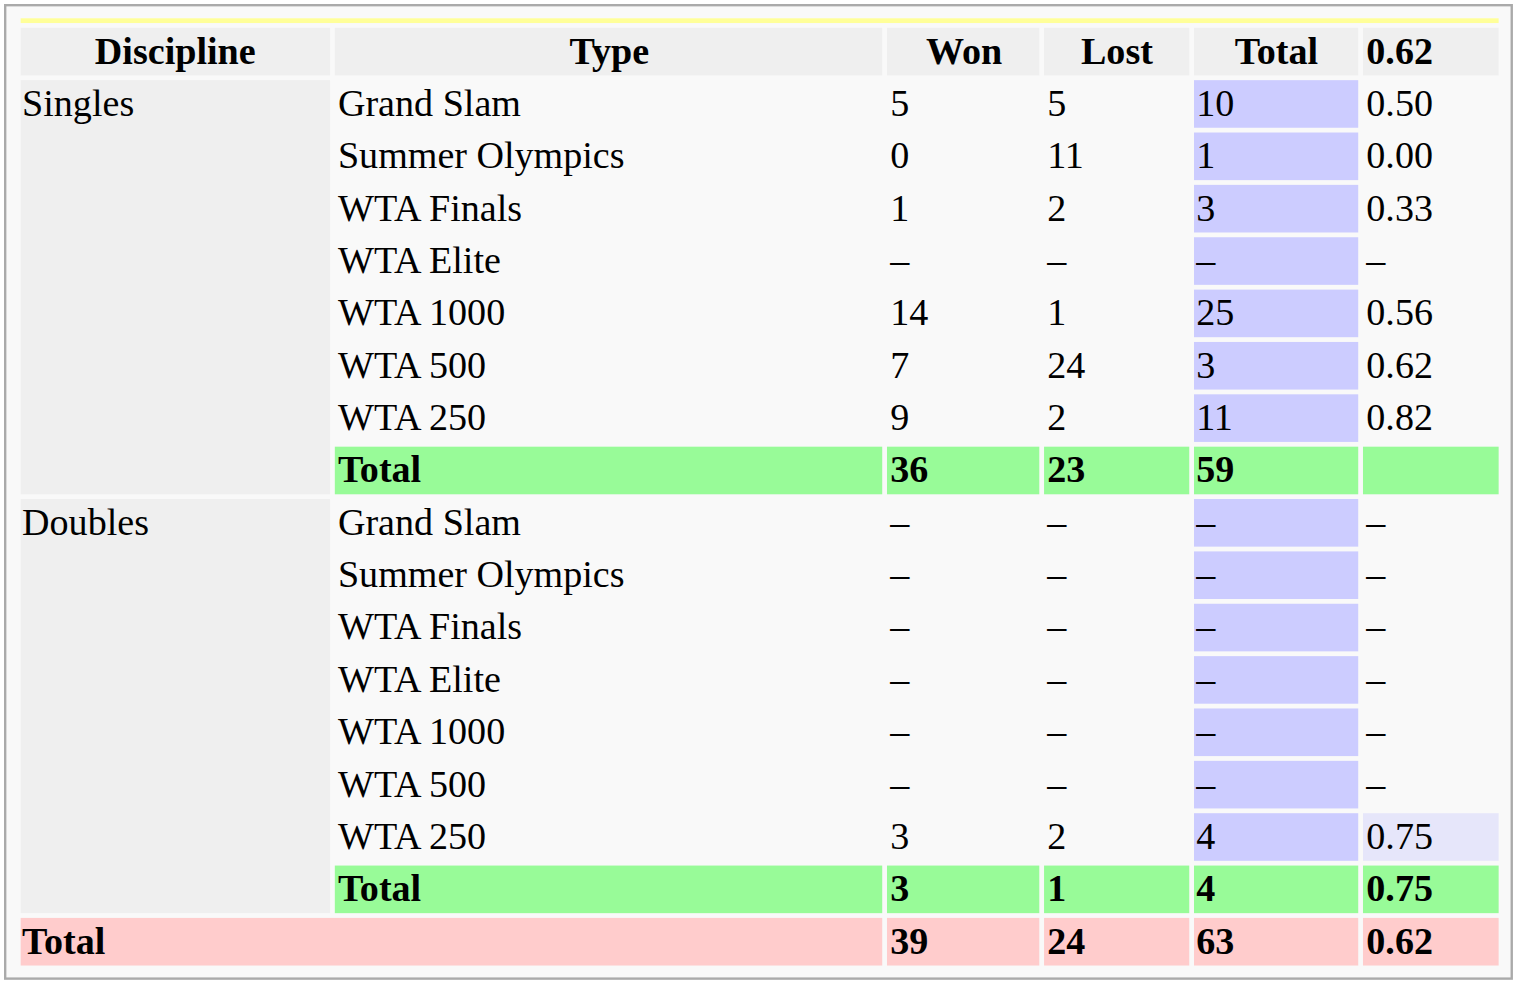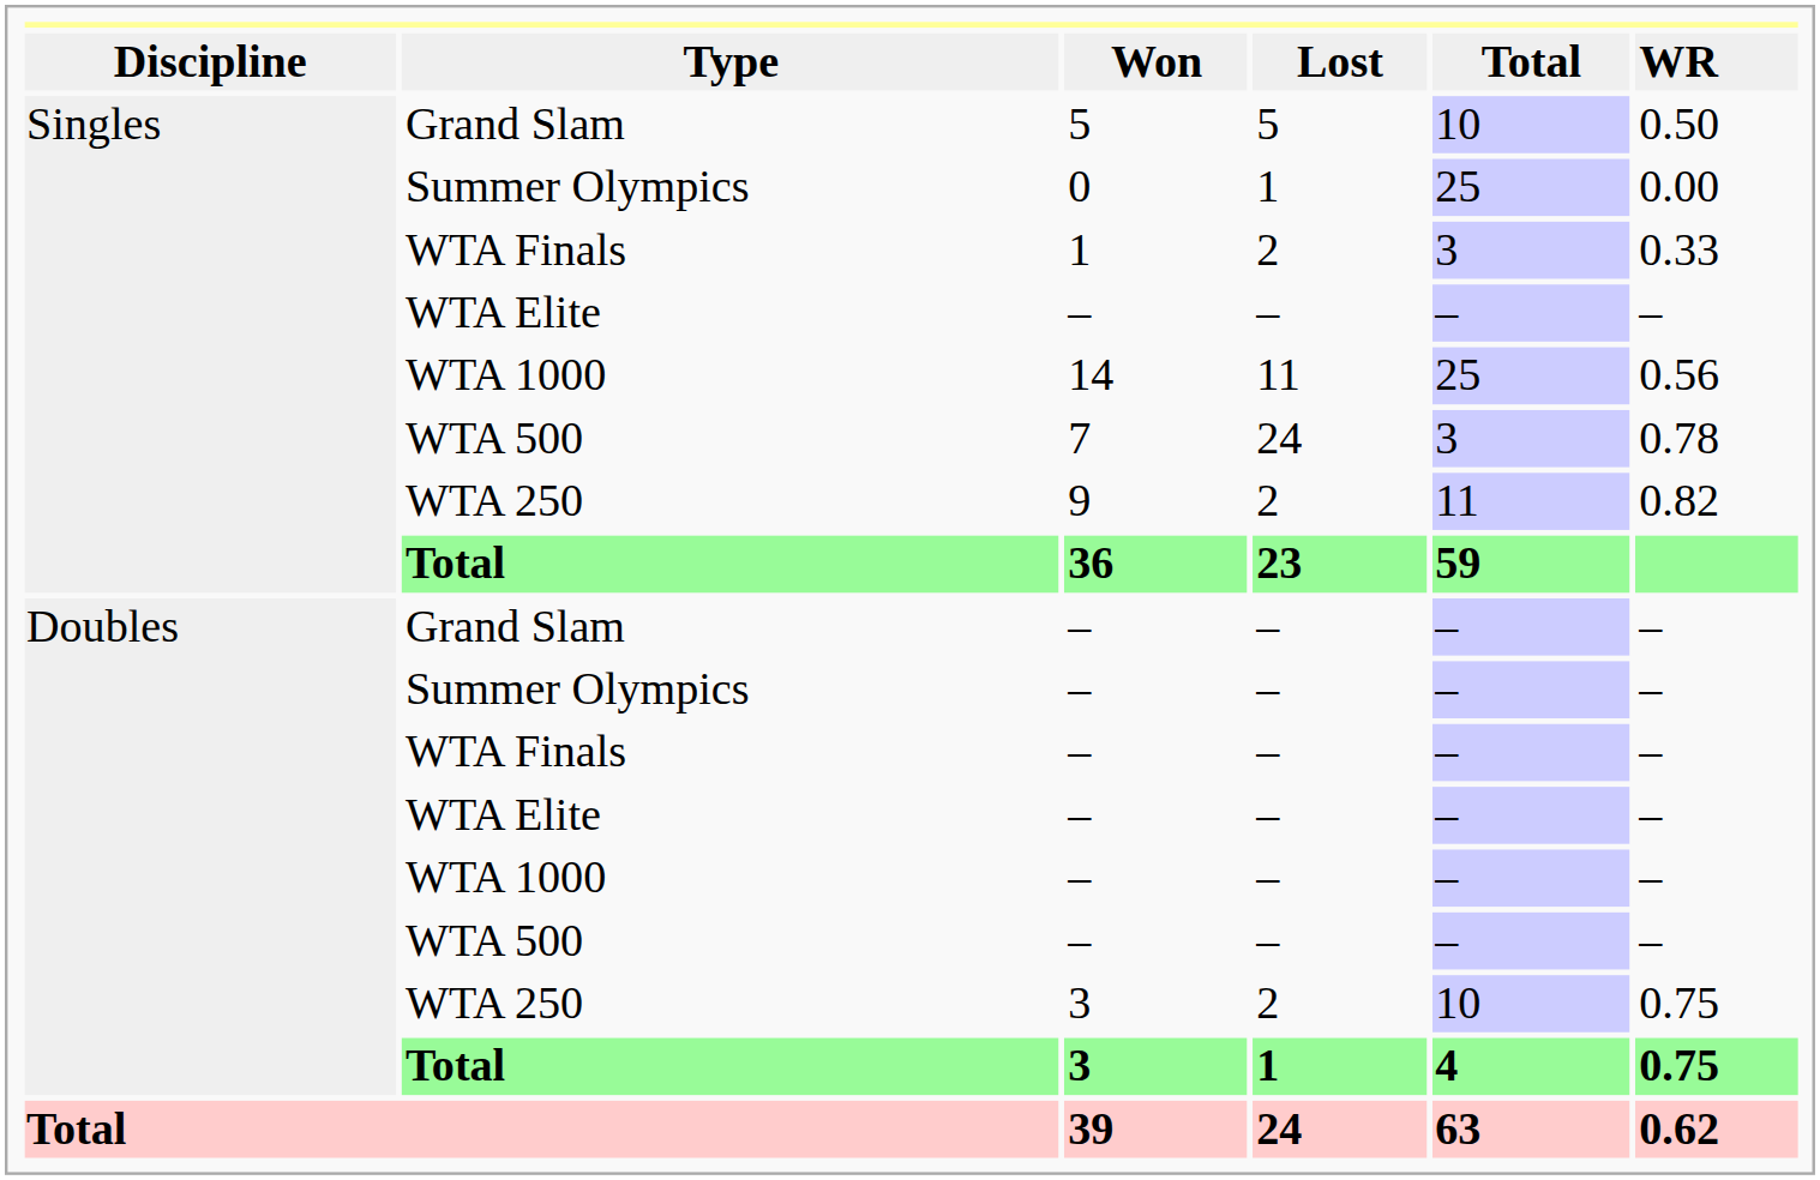Won | column 6: 0.62 -> WR
0 | column 4: 11 -> 1
0 | column 5: 1 -> 25
14 | column 4: 1 -> 11
7 | column 6: 0.62 -> 0.78
WTA 250 / 3 | column 5: 4 -> 10
WTA 250 / 3 | column 6: lavender background -> no background
